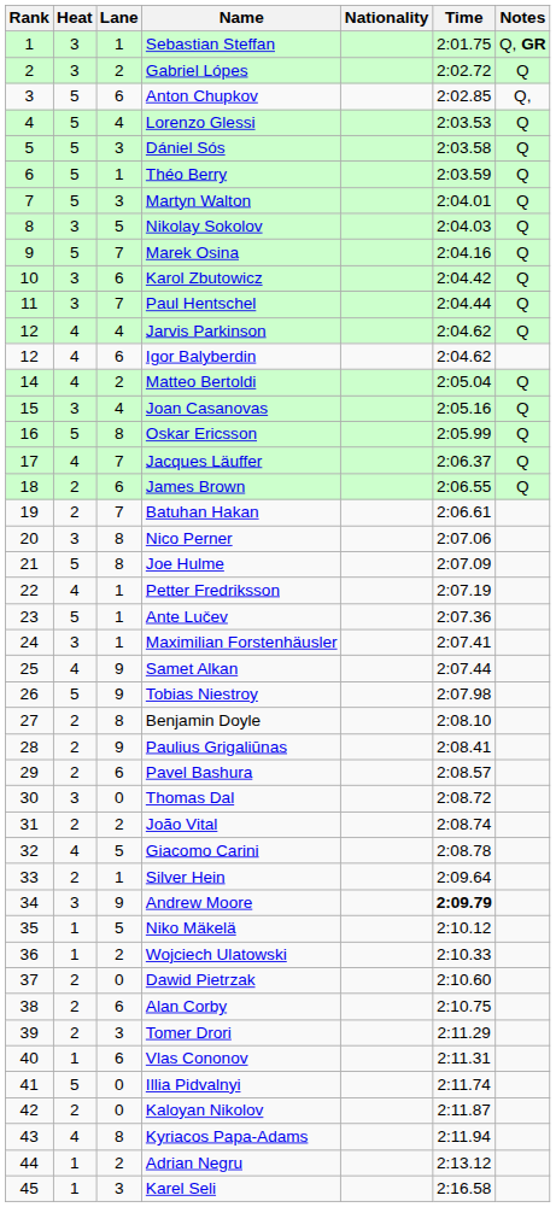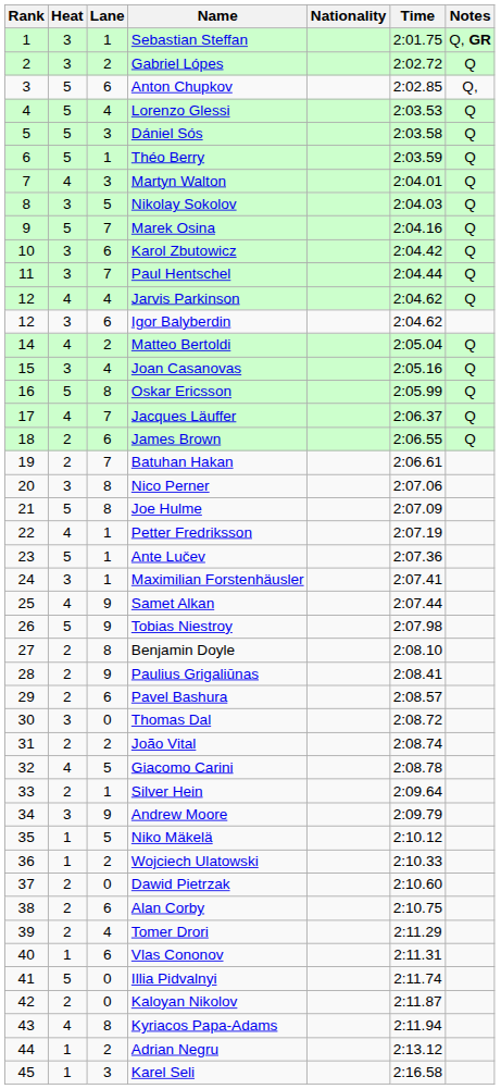Martyn Walton | Heat: 5 -> 4
Igor Balyberdin | Heat: 4 -> 3
Andrew Moore | Time: bold -> normal
Tomer Drori | Lane: 3 -> 4
